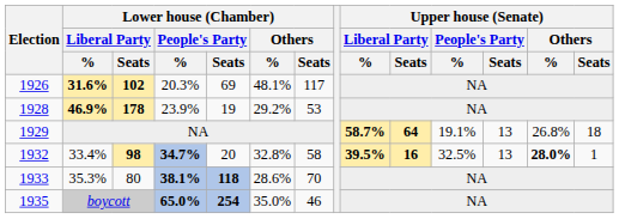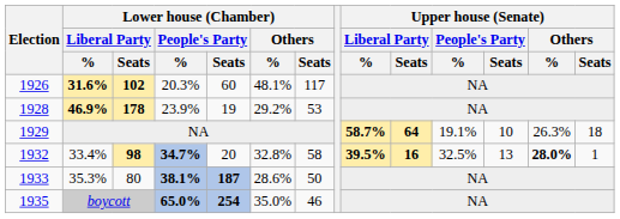1926 | Lower house (Chamber) / People's Party / Seats: 69 -> 60
1929 | Upper house (Senate) / People's Party / Seats: 13 -> 10
1929 | Upper house (Senate) / Others / %: 26.8% -> 26.3%
1933 | Lower house (Chamber) / People's Party / Seats: 118 -> 187
1933 | Lower house (Chamber) / Others / Seats: 70 -> 50
